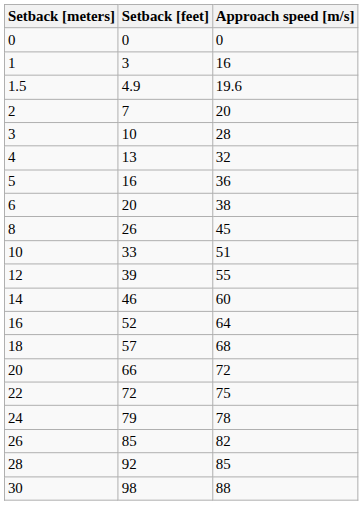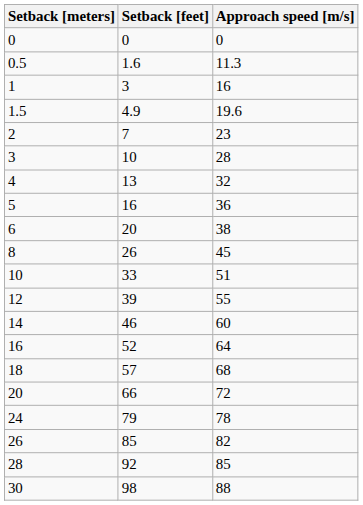+ row: 0.5 | 1.6 | 11.3
2 | Approach speed [m/s]: 20 -> 23
- row: 22 | 72 | 75
